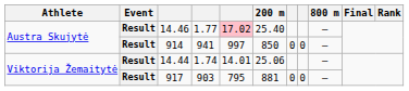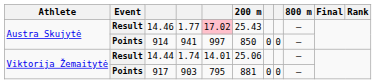14.46 | 200 m: 25.40 -> 25.43
914 | Event: Result -> Points
917 | Event: Result -> Points
